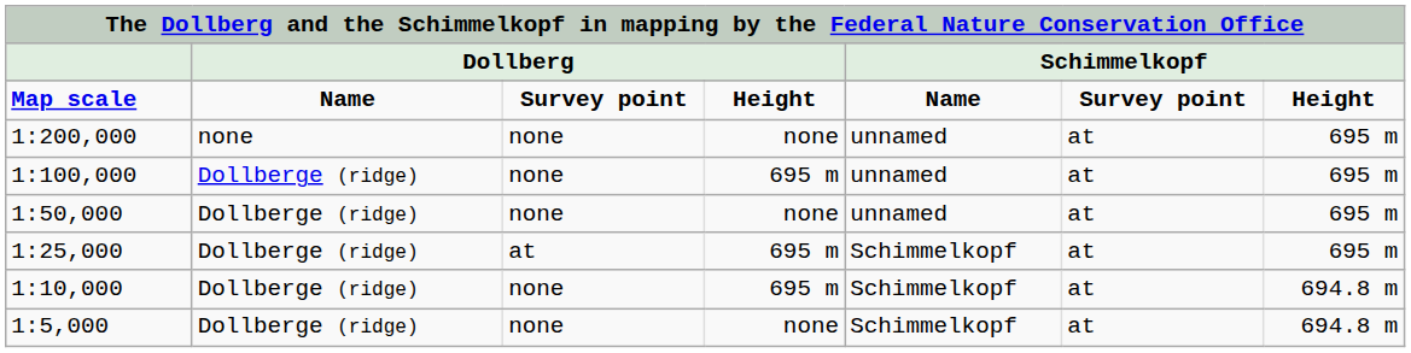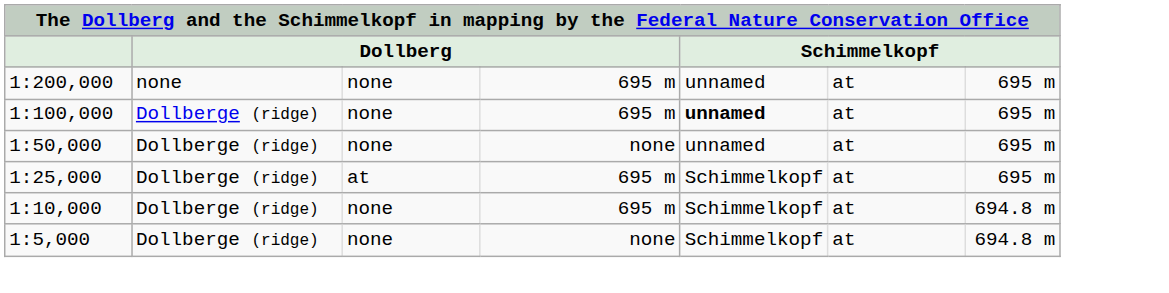- row: Map scale | Name | Survey point | Height | Name | Survey point | Height
1:200,000 | column 4: none -> 695 m
1:100,000 | column 5: normal -> bold
